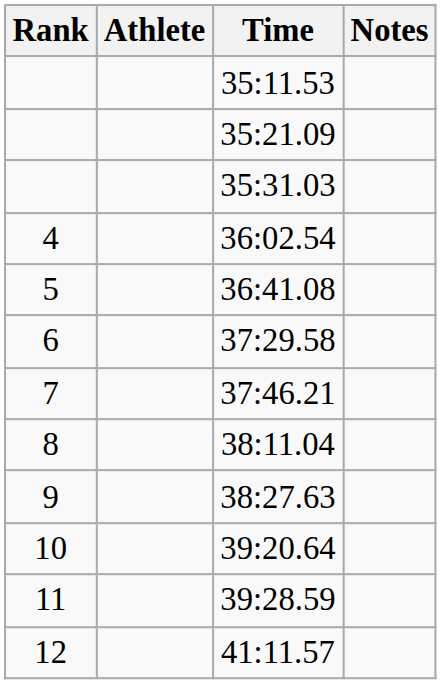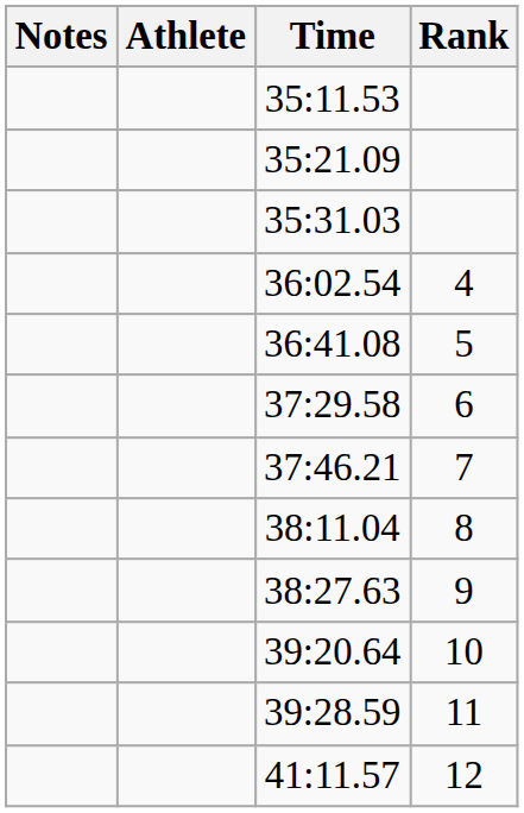columns swapped: Rank <-> Notes
